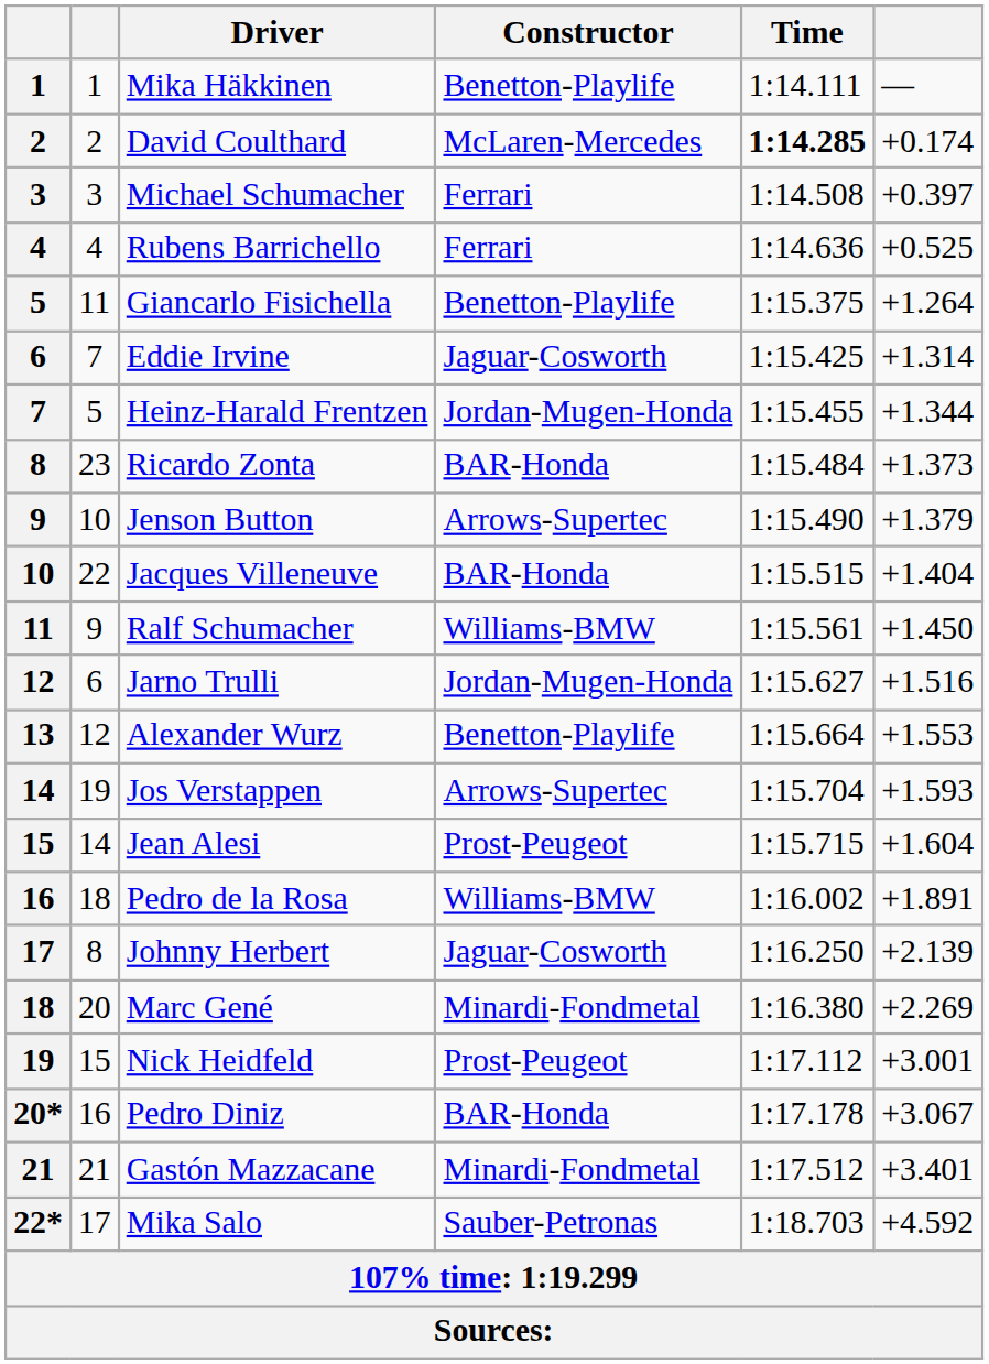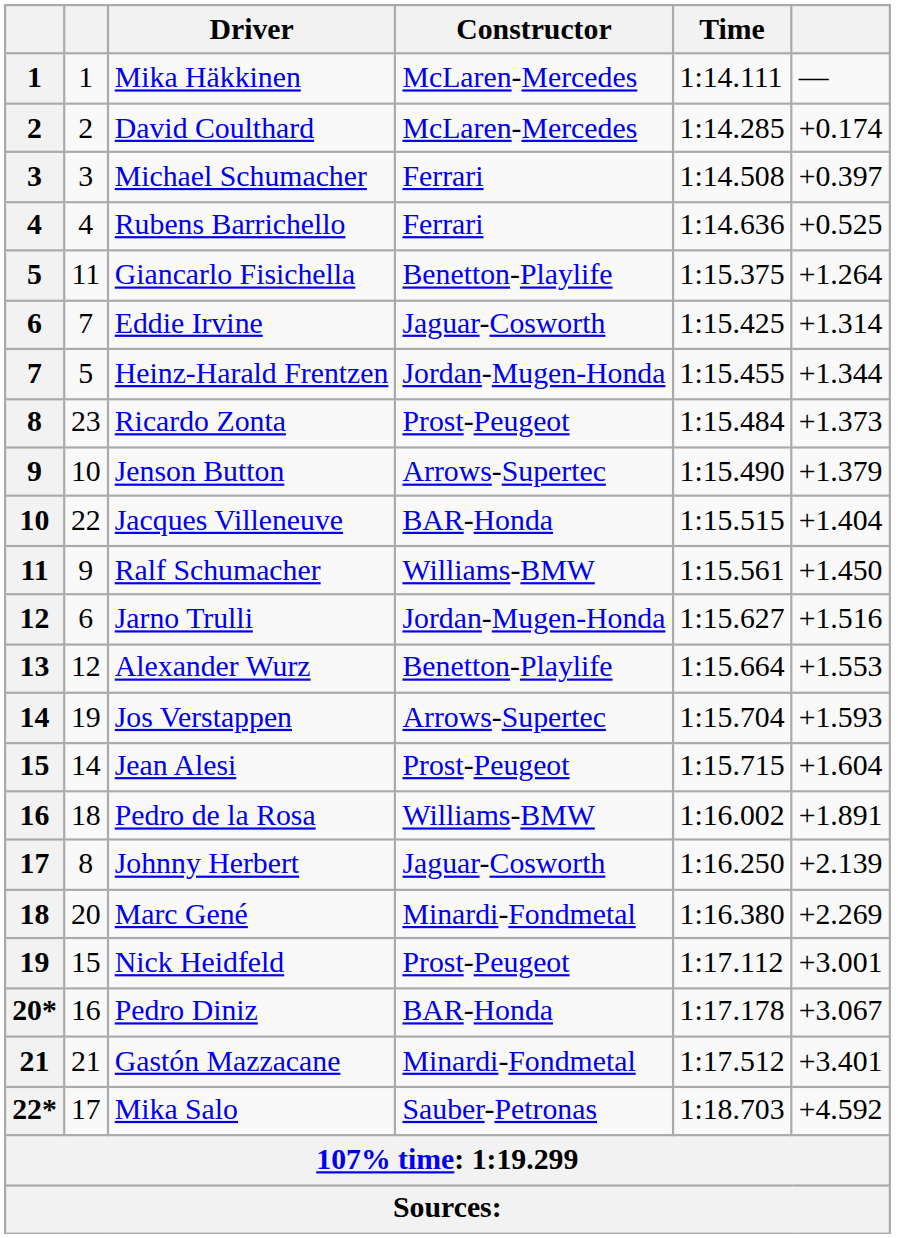Mika Häkkinen | Constructor: Benetton-Playlife -> McLaren-Mercedes
David Coulthard | Time: bold -> normal
Ricardo Zonta | Constructor: BAR-Honda -> Prost-Peugeot
